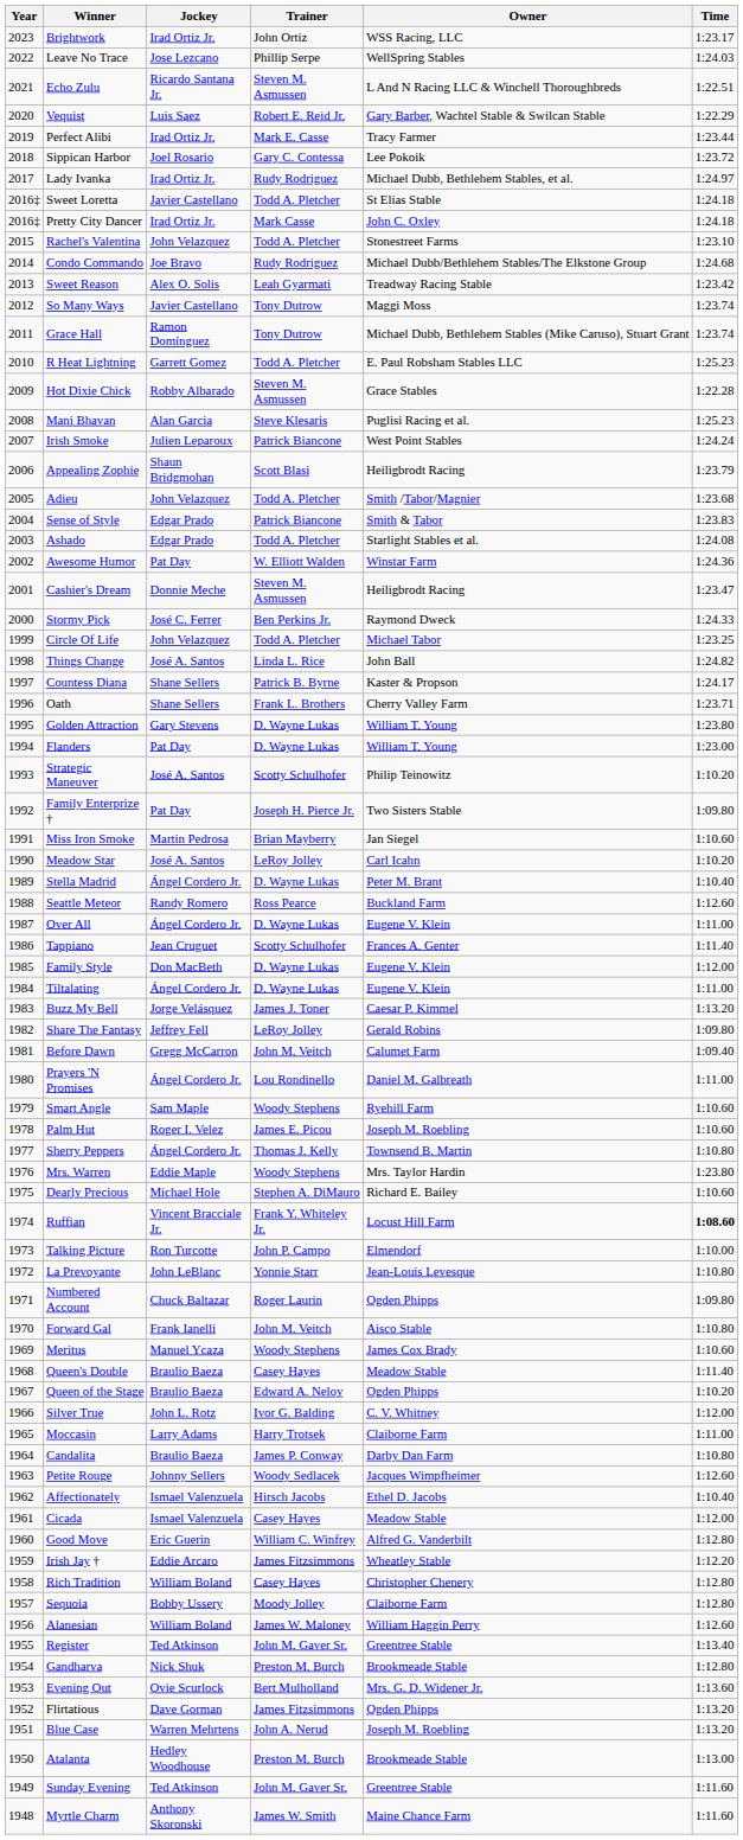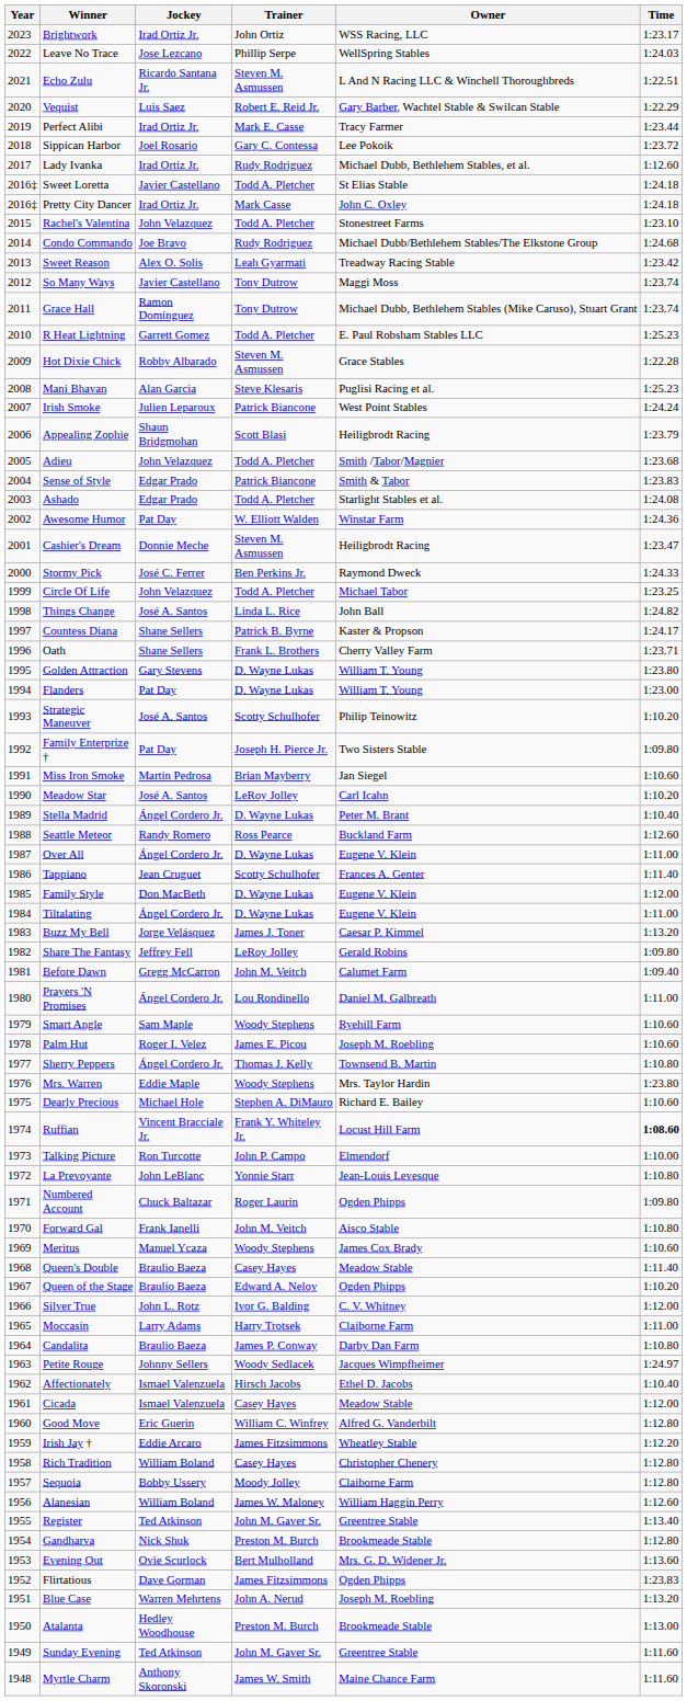Lady Ivanka | Time: 1:24.97 -> 1:12.60
Petite Rouge | Time: 1:12.60 -> 1:24.97
Flirtatious | Time: 1:13.20 -> 1:23.83
